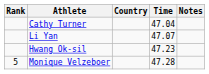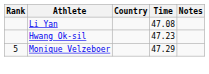- row: Cathy Turner | 47.04
Li Yan | Time: 47.07 -> 47.08
Monique Velzeboer | Time: 47.28 -> 47.29
